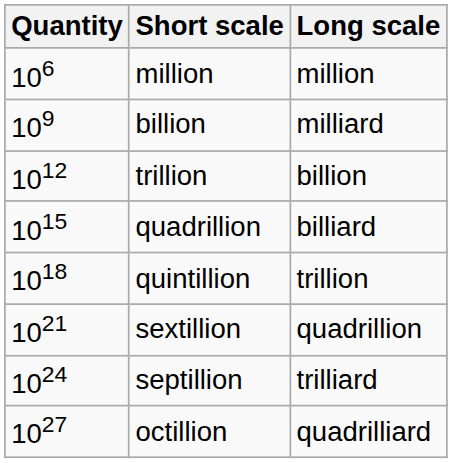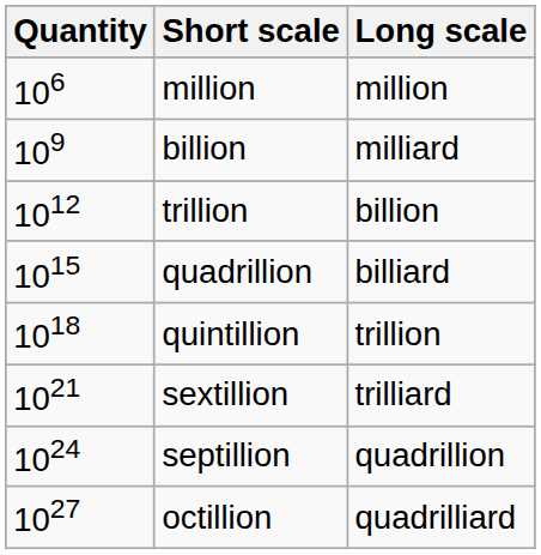sextillion | Long scale: quadrillion -> trilliard
septillion | Long scale: trilliard -> quadrillion
